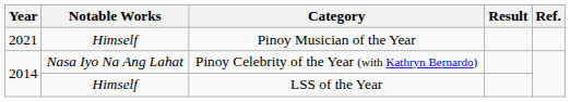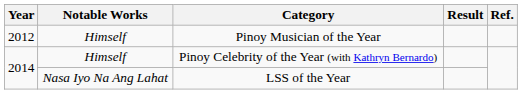Pinoy Musician of the Year | Year: 2021 -> 2012
Pinoy Celebrity of the Year (with Kathryn Bernardo) | Notable Works: Nasa Iyo Na Ang Lahat -> Himself
LSS of the Year | Notable Works: Himself -> Nasa Iyo Na Ang Lahat
